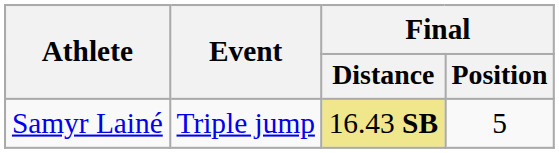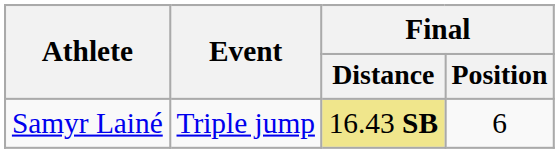Samyr Lainé | Final / Position: 5 -> 6
